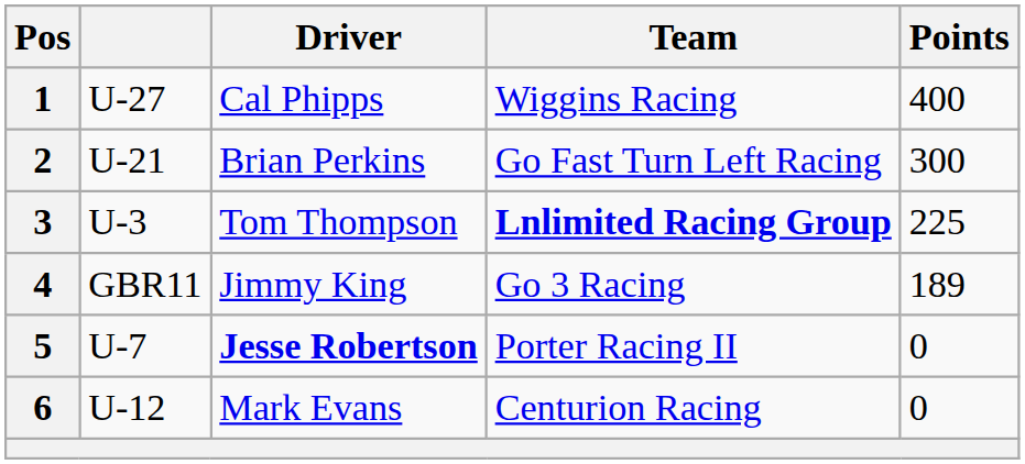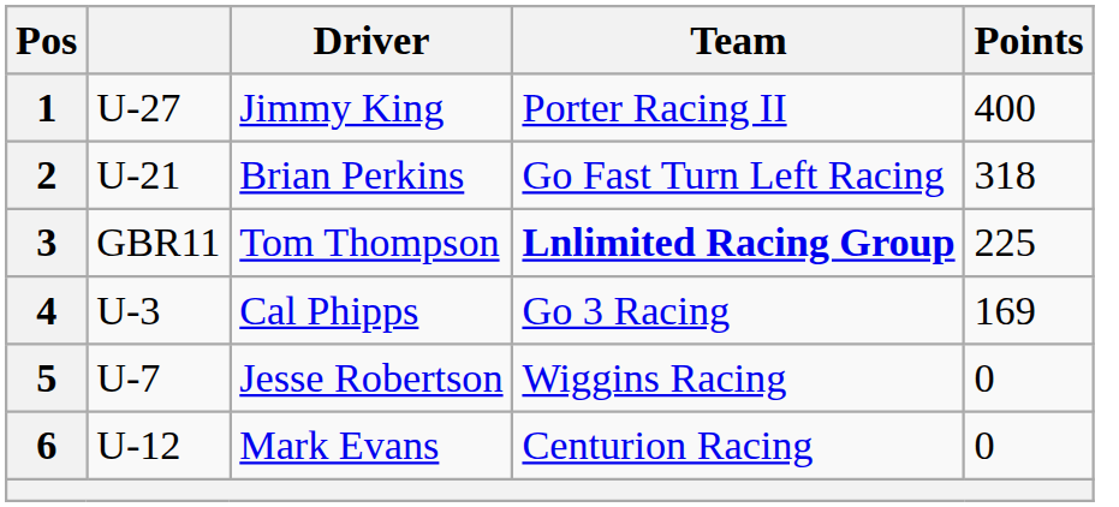1 | Driver: Cal Phipps -> Jimmy King
1 | Team: Wiggins Racing -> Porter Racing II
2 | Points: 300 -> 318
3 | column 2: U-3 -> GBR11
4 | column 2: GBR11 -> U-3
4 | Driver: Jimmy King -> Cal Phipps
4 | Points: 189 -> 169
5 | Driver: bold -> normal
5 | Team: Porter Racing II -> Wiggins Racing
